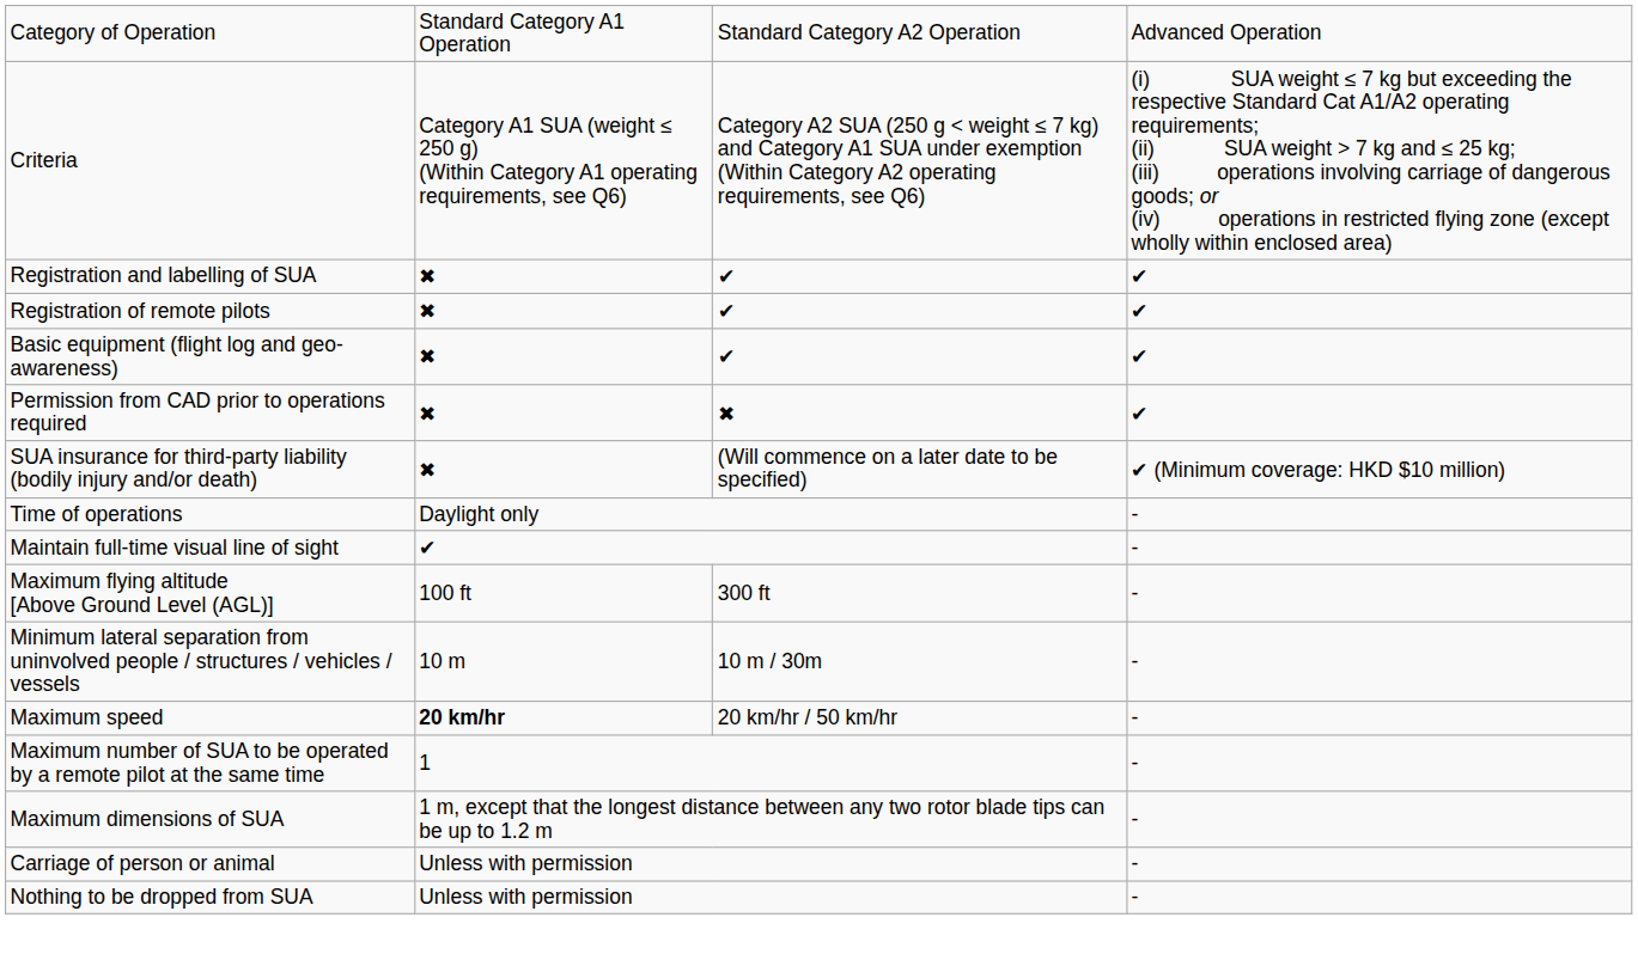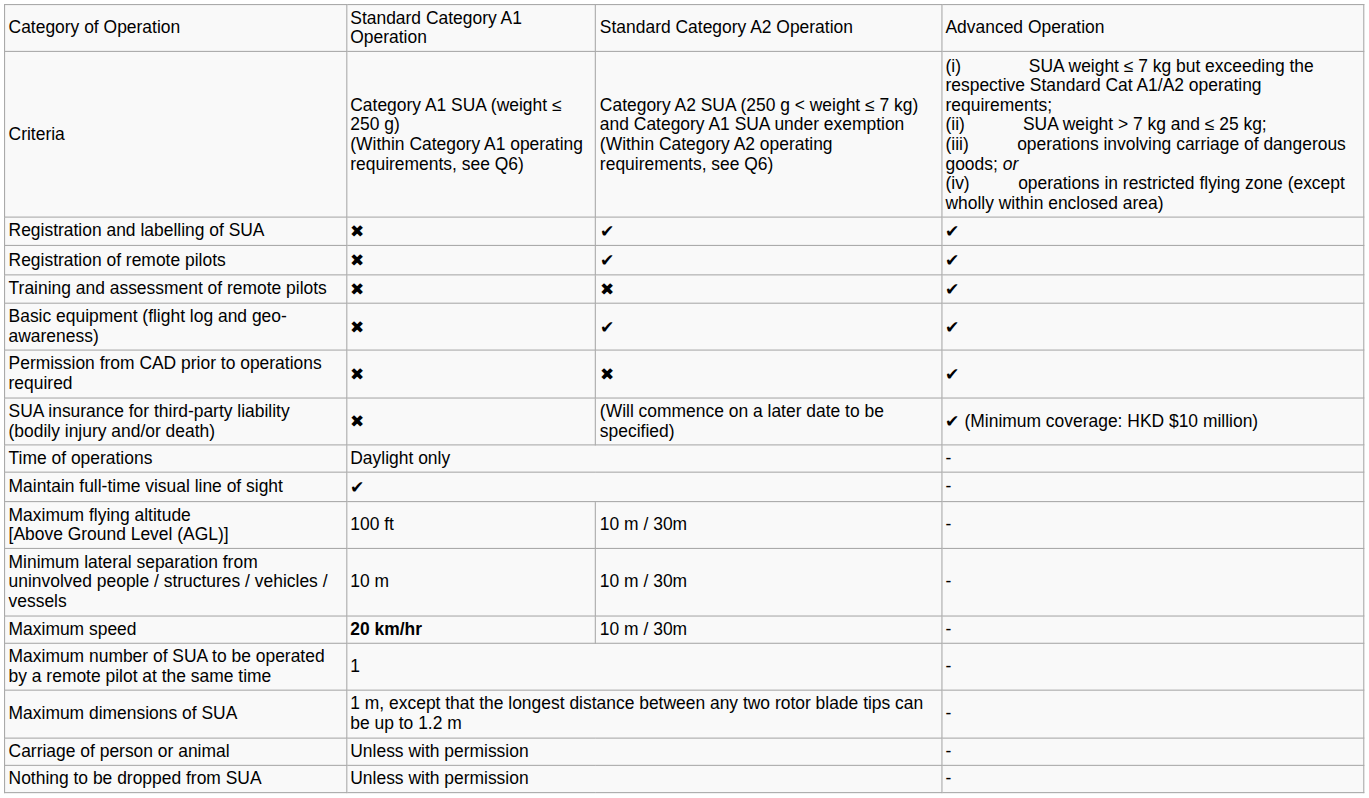+ row: Training and assessment of remote pilots | ✖ | ✖ | ✔
Maximum flying altitude [Above Ground Level (AGL)] | column 3: 300 ft -> 10 m / 30m
Maximum speed | column 3: 20 km/hr / 50 km/hr -> 10 m / 30m
